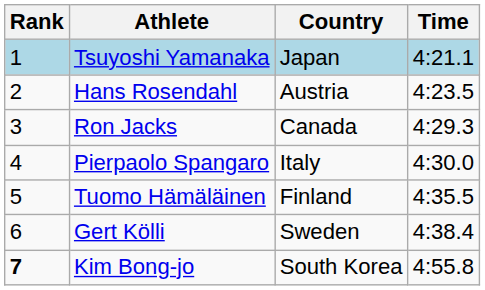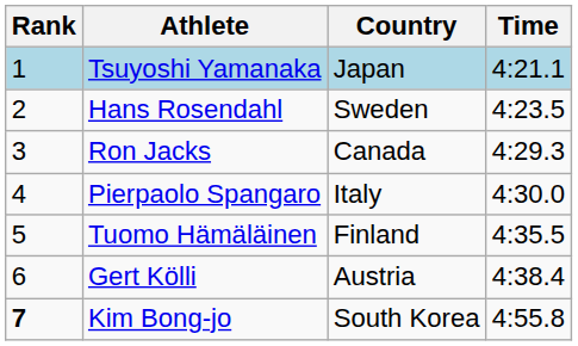Hans Rosendahl | Country: Austria -> Sweden
Gert Kölli | Country: Sweden -> Austria
